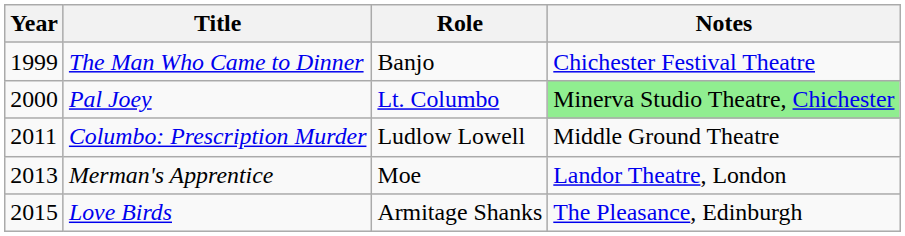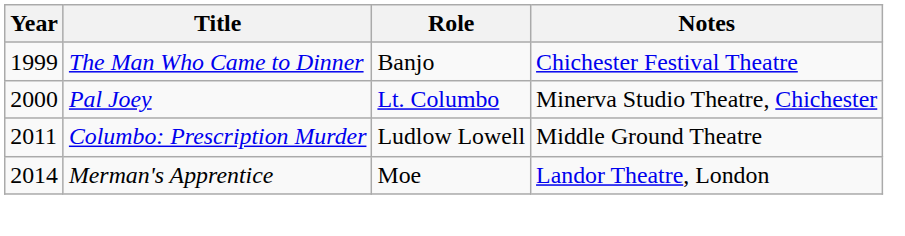Pal Joey | Notes: lightgreen background -> no background
Merman's Apprentice | Year: 2013 -> 2014
- row: 2015 | Love Birds | Armitage Shanks | The Pleasance, Edinburgh
